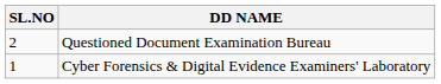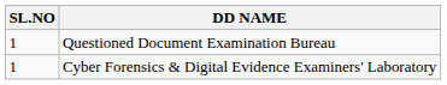Questioned Document Examination Bureau | SL.NO: 2 -> 1
